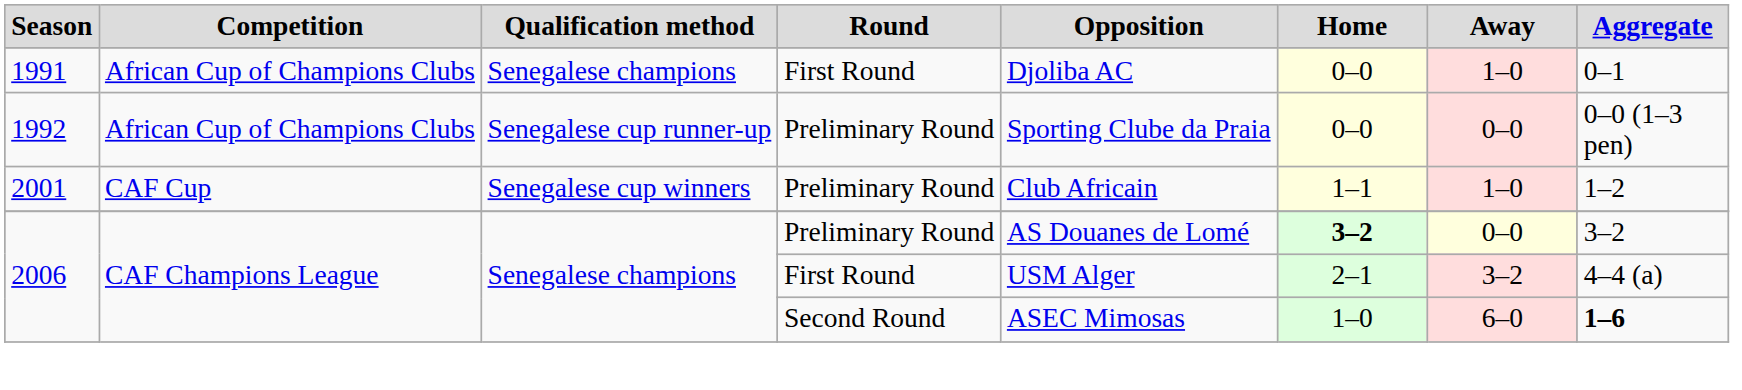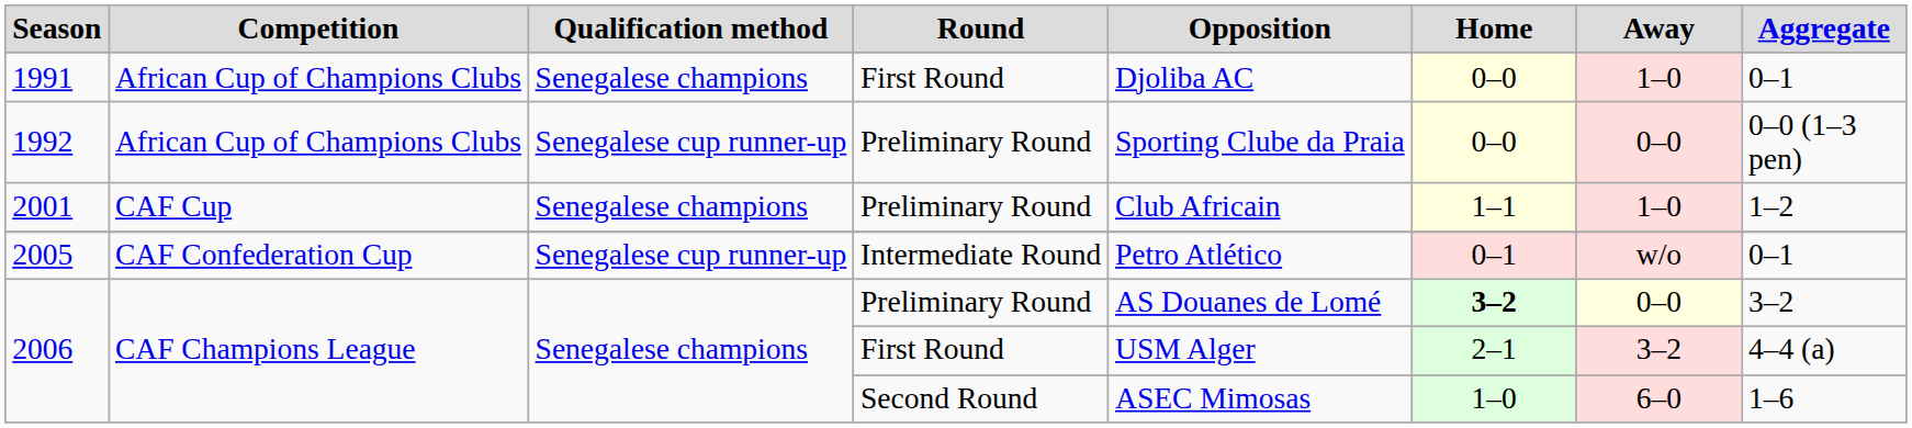2001 | Qualification method: Senegalese cup winners -> Senegalese champions
+ row: 2005 | CAF Confederation Cup | Senegalese cup runner-up | Intermediate Round | Petro Atlético | 0–1 | w/o | 0–1
2006 / Second Round | Aggregate: bold -> normal
